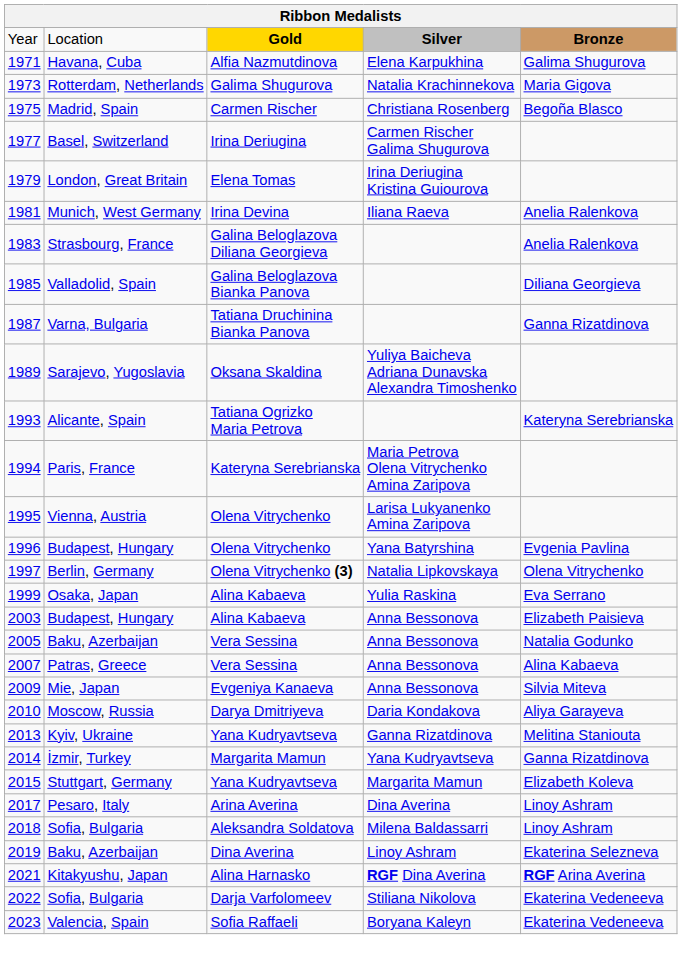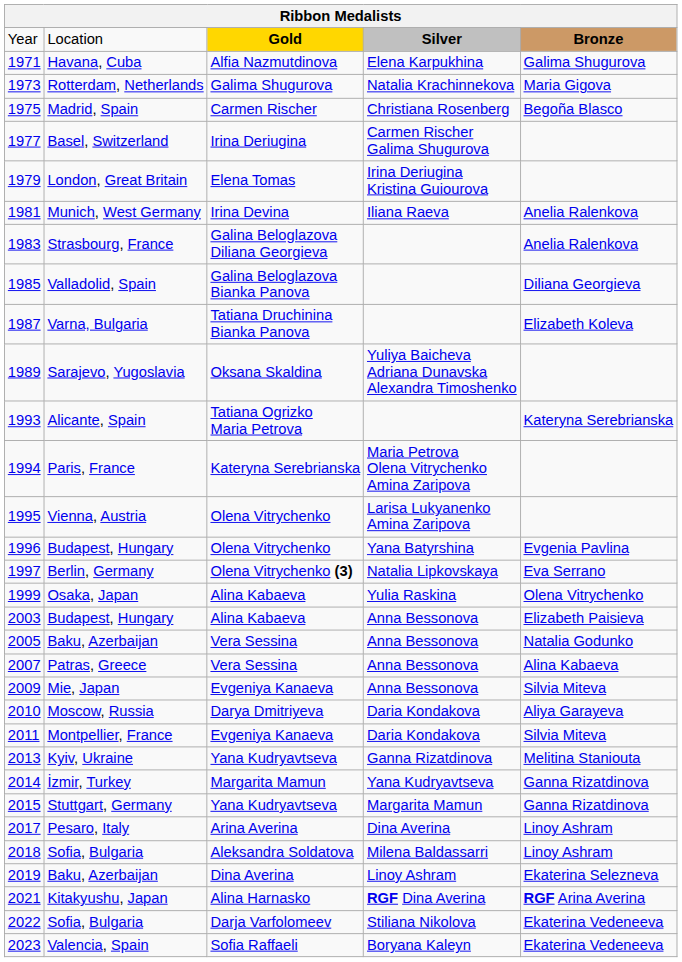Varna, Bulgaria | column 5: Ganna Rizatdinova -> Elizabeth Koleva
Berlin, Germany | column 5: Olena Vitrychenko -> Eva Serrano
Osaka, Japan | column 5: Eva Serrano -> Olena Vitrychenko
+ row: 2011 | Montpellier, France | Evgeniya Kanaeva | Daria Kondakova | Silvia Miteva
Stuttgart, Germany | column 5: Elizabeth Koleva -> Ganna Rizatdinova
